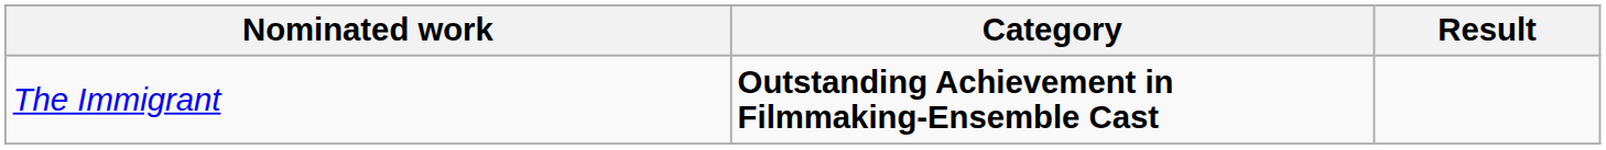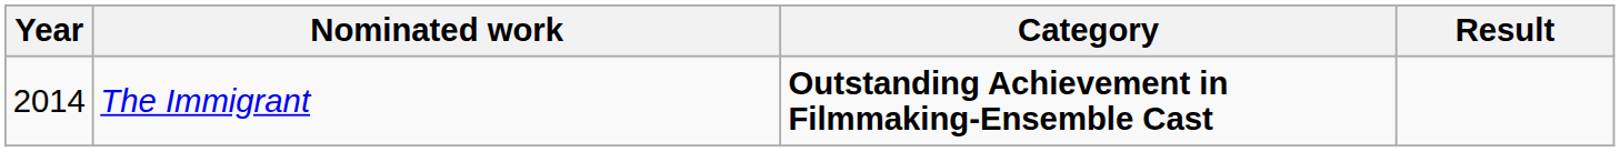+ column: Year | 2014
